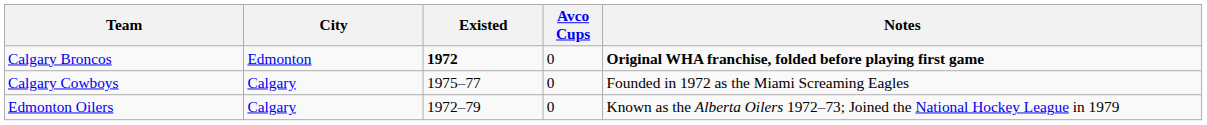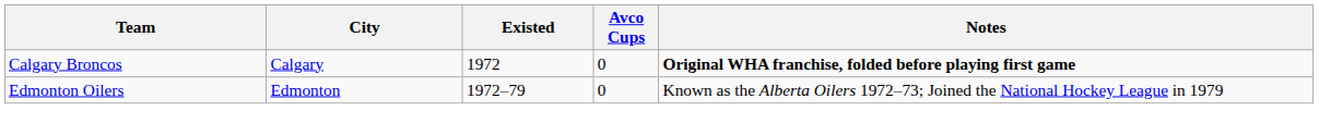Calgary Broncos | City: Edmonton -> Calgary
Calgary Broncos | Existed: bold -> normal
- row: Calgary Cowboys | Calgary | 1975–77 | 0 | Founded in 1972 as the Miami Screaming Eagles
Edmonton Oilers | City: Calgary -> Edmonton
